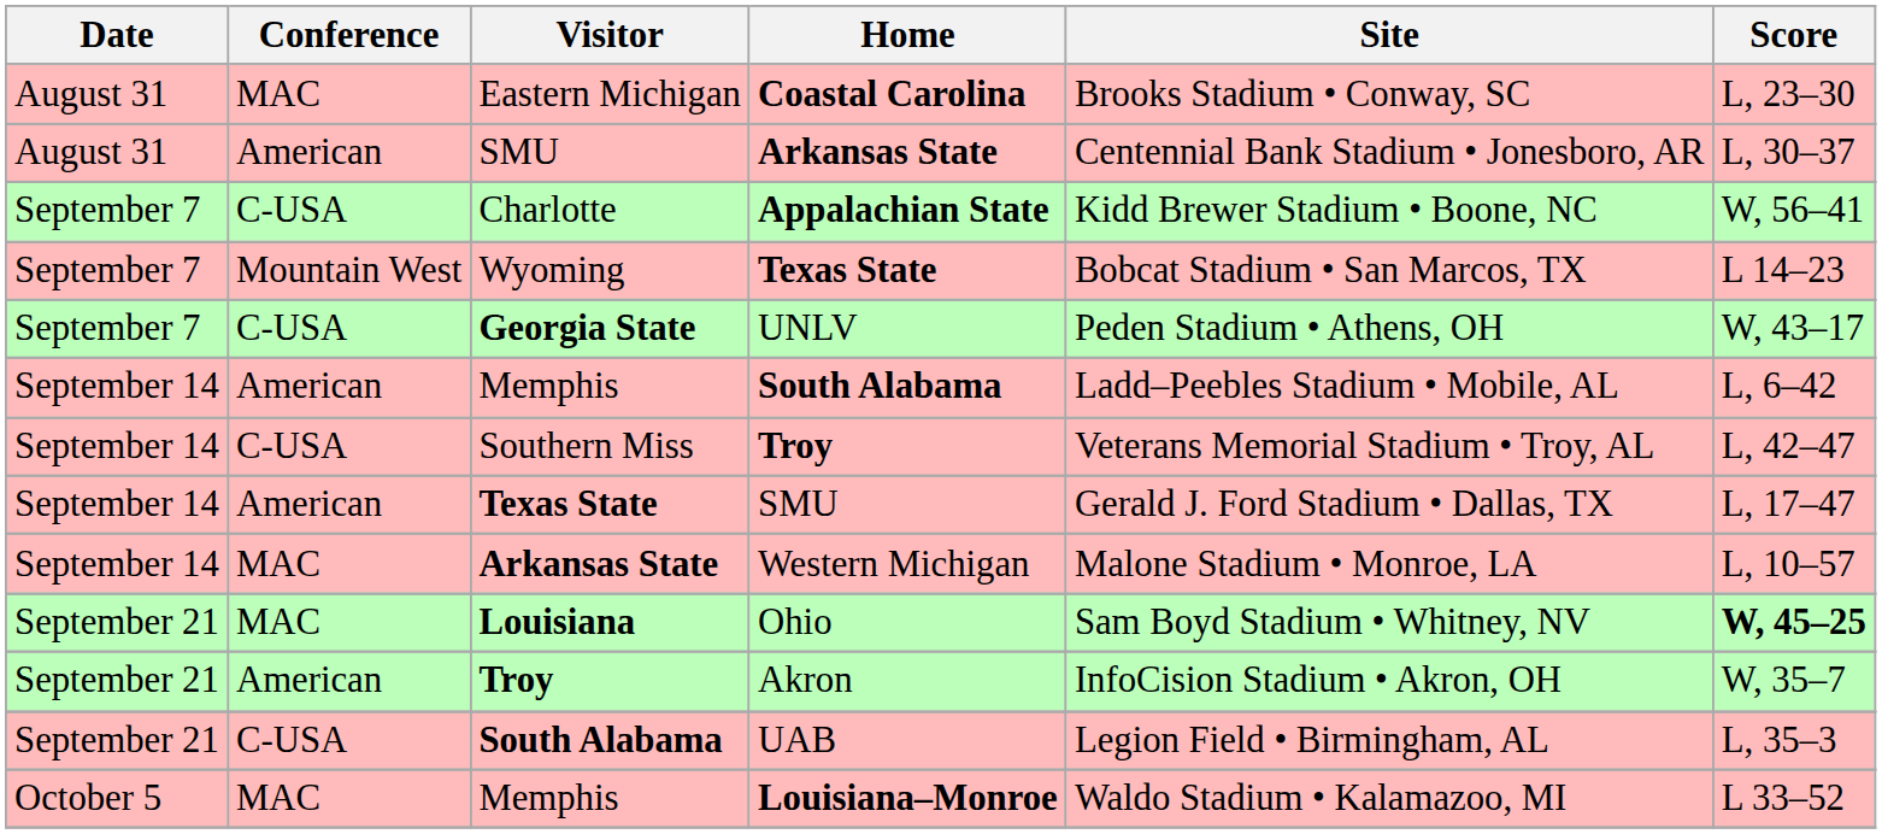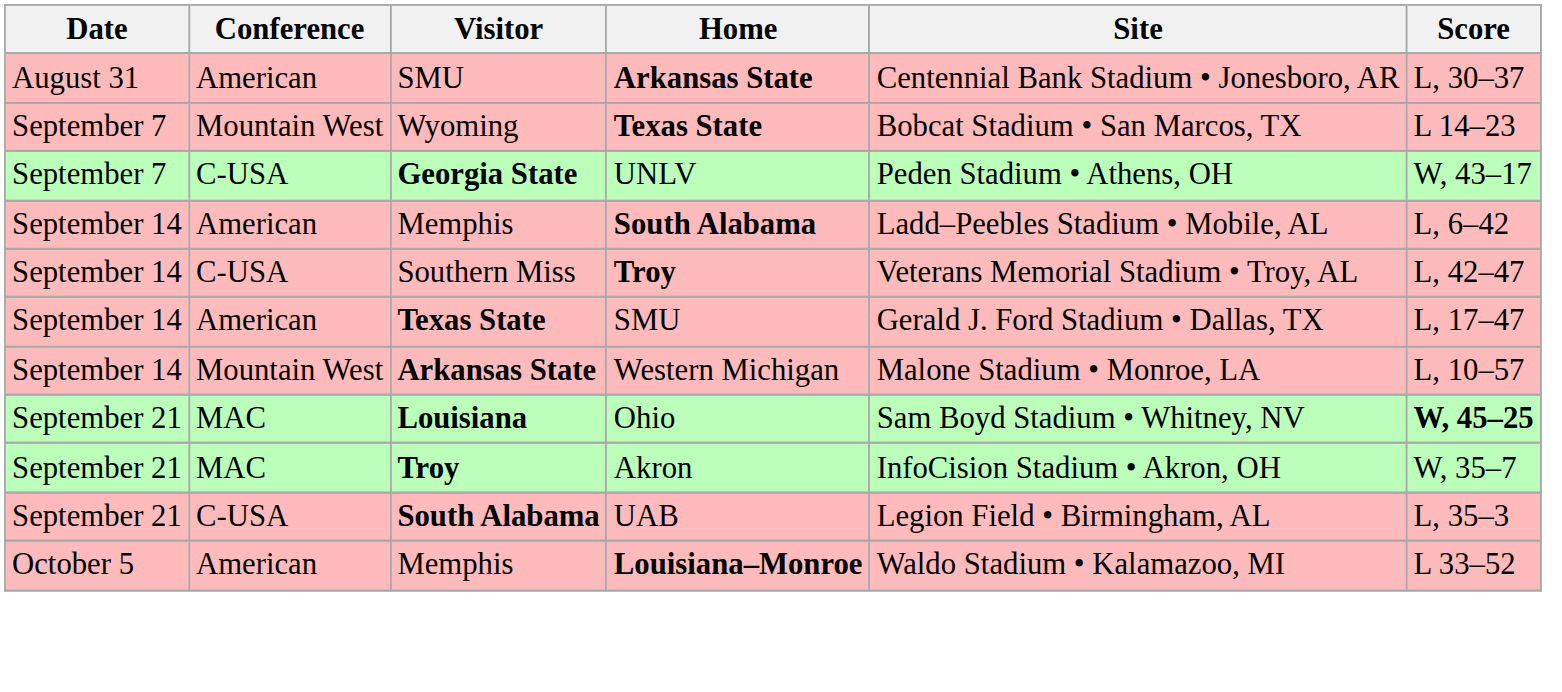- row: August 31 | MAC | Eastern Michigan | Coastal Carolina | Brooks Stadium • Conway, SC | L, 23–30
- row: September 7 | C-USA | Charlotte | Appalachian State | Kidd Brewer Stadium • Boone, NC | W, 56–41
Western Michigan | Conference: MAC -> Mountain West
Akron | Conference: American -> MAC
Louisiana–Monroe | Conference: MAC -> American
